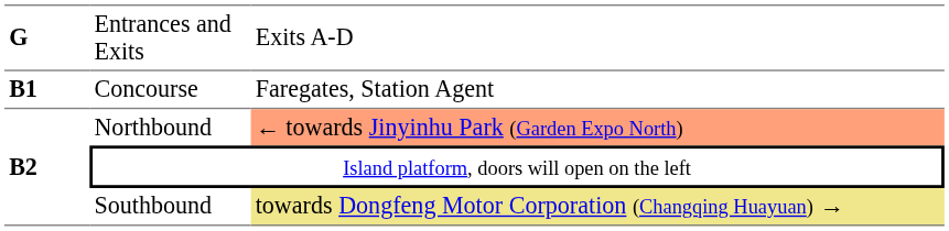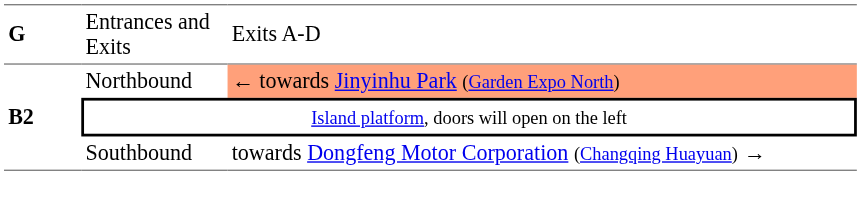- row: B1 | Concourse | Faregates, Station Agent
Southbound | column 3: khaki background -> no background
